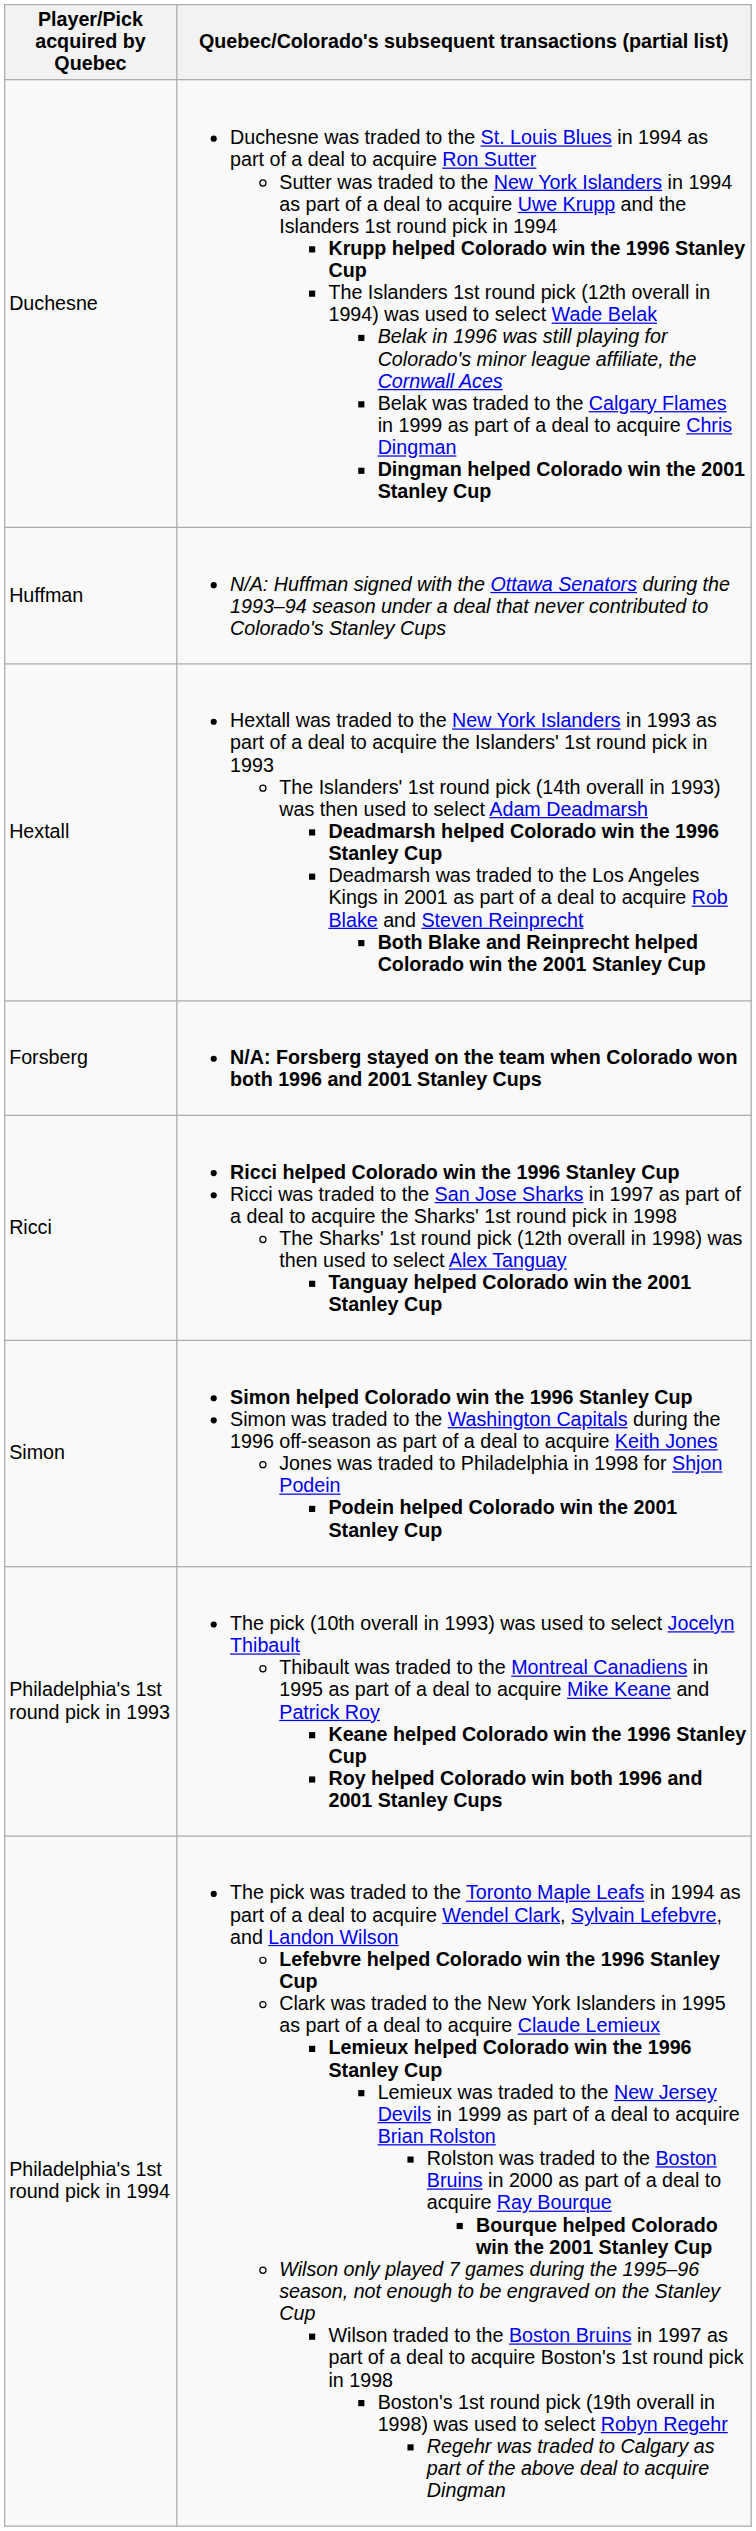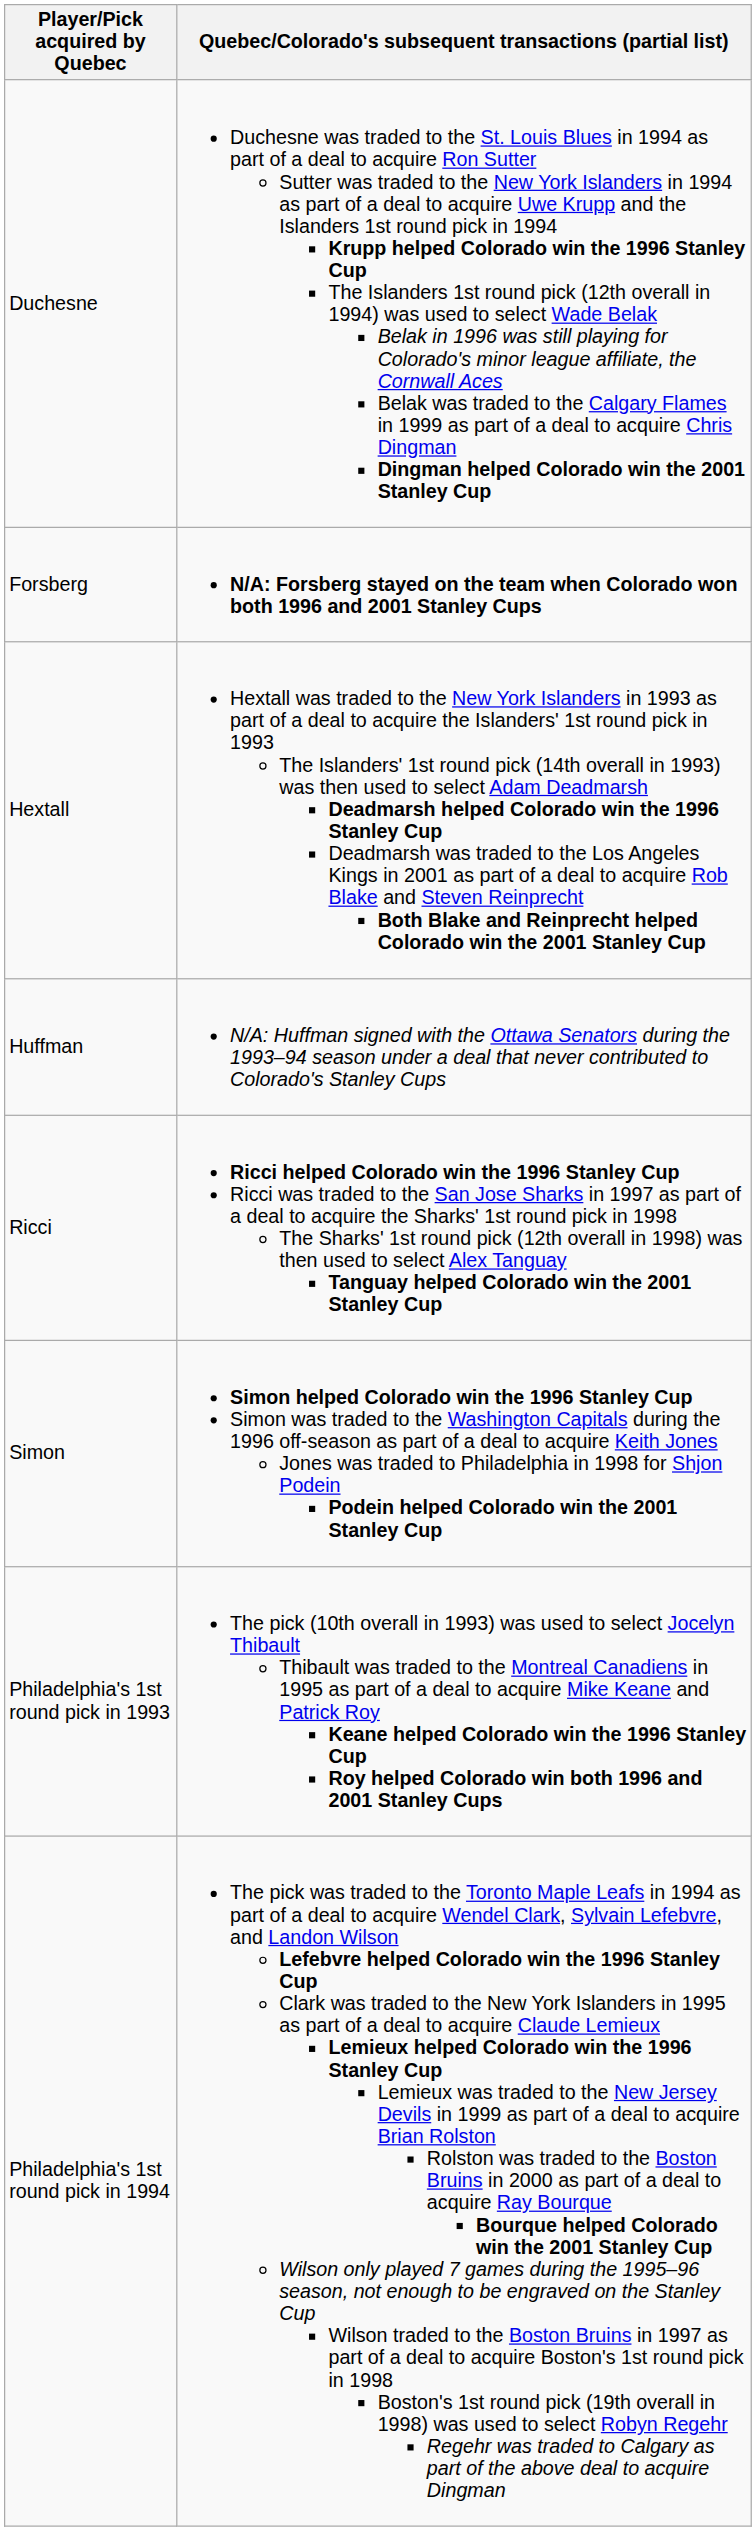rows swapped: Forsberg <-> Huffman
